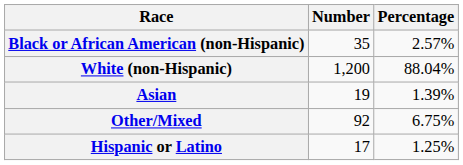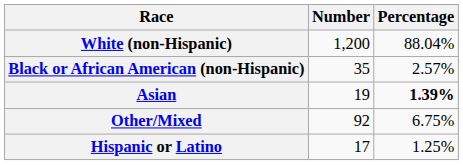rows swapped: White (non-Hispanic) <-> Black or African American (non-Hispanic)
Asian | Percentage: normal -> bold
